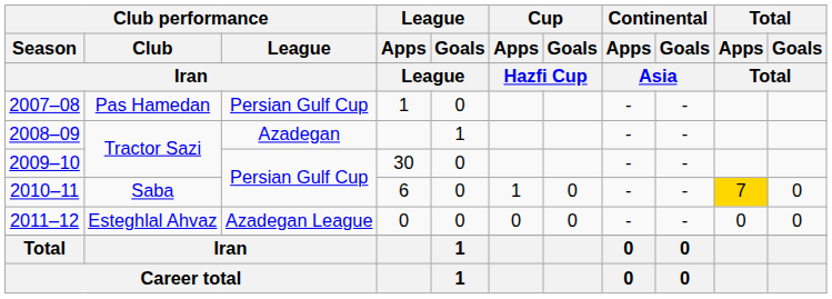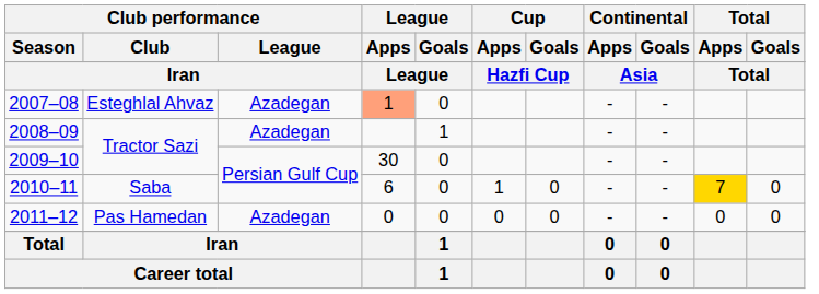2007–08 | Club performance / Club: Pas Hamedan -> Esteghlal Ahvaz
2007–08 | Club performance / League: Persian Gulf Cup -> Azadegan
2007–08 | League / Apps: no background -> lightsalmon background
2011–12 | Club performance / Club: Esteghlal Ahvaz -> Pas Hamedan
2011–12 | Club performance / League: Azadegan League -> Azadegan
